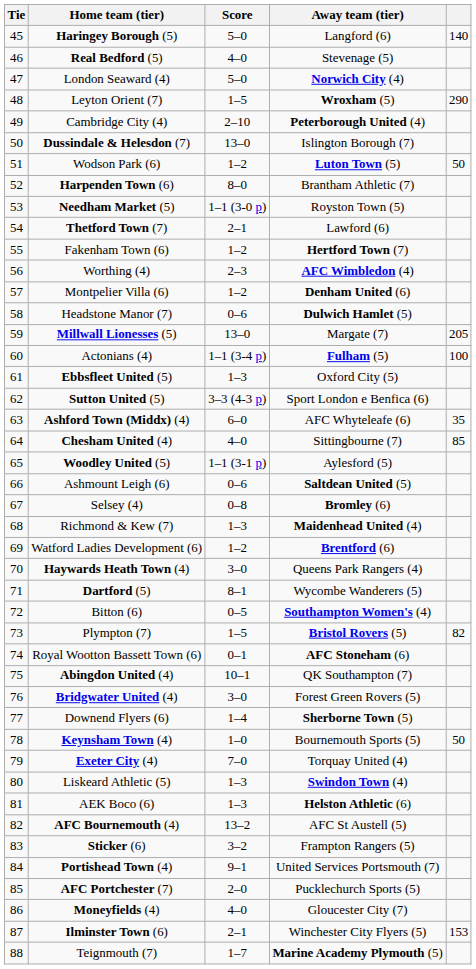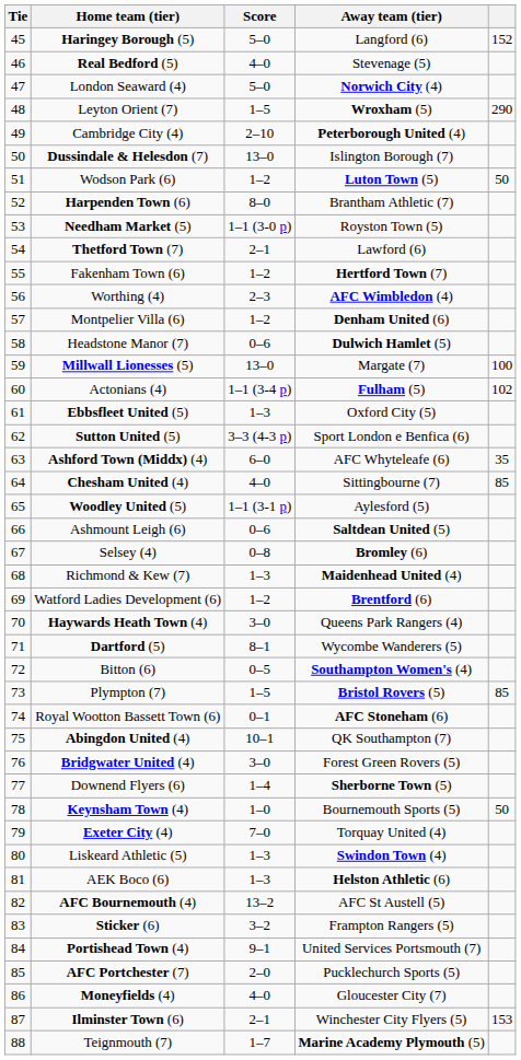Haringey Borough (5) | column 5: 140 -> 152
Millwall Lionesses (5) | column 5: 205 -> 100
Actonians (4) | column 5: 100 -> 102
Plympton (7) | column 5: 82 -> 85
